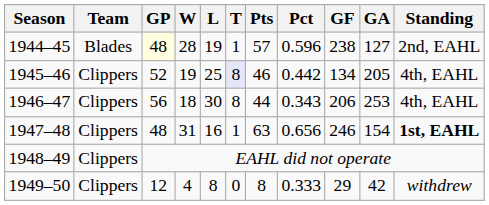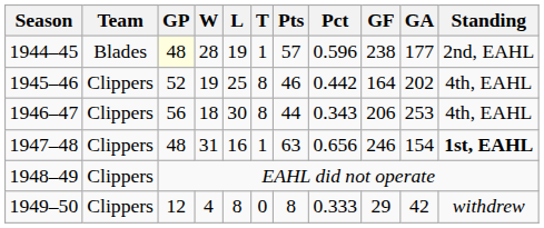1944–45 | GA: 127 -> 177
1945–46 | T: lavender background -> no background
1945–46 | GF: 134 -> 164
1945–46 | GA: 205 -> 202
